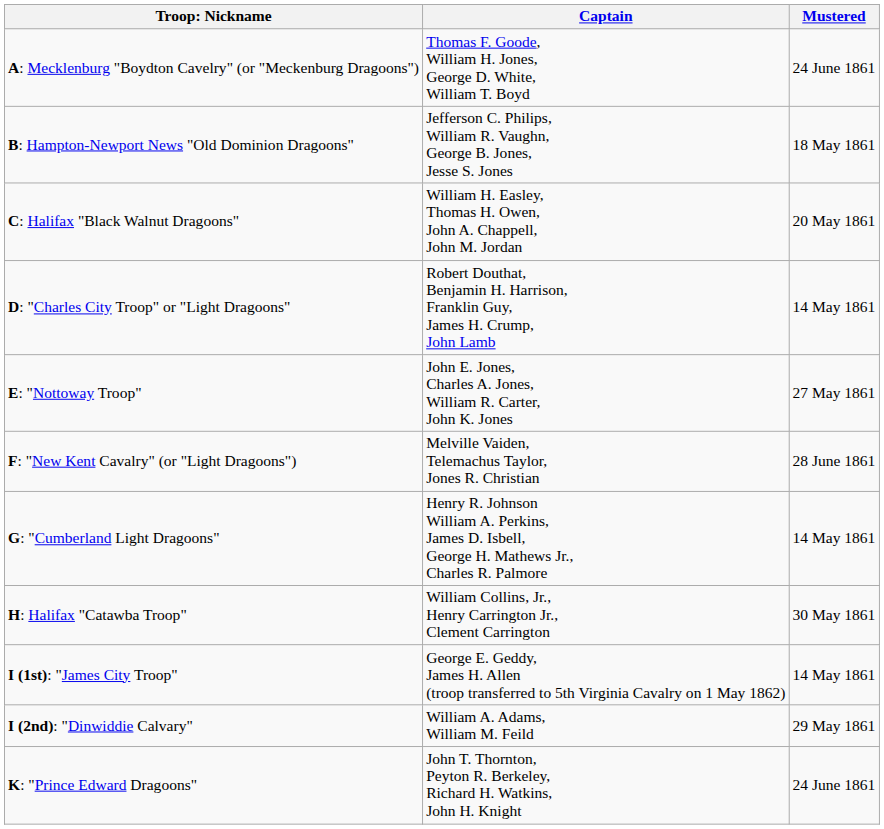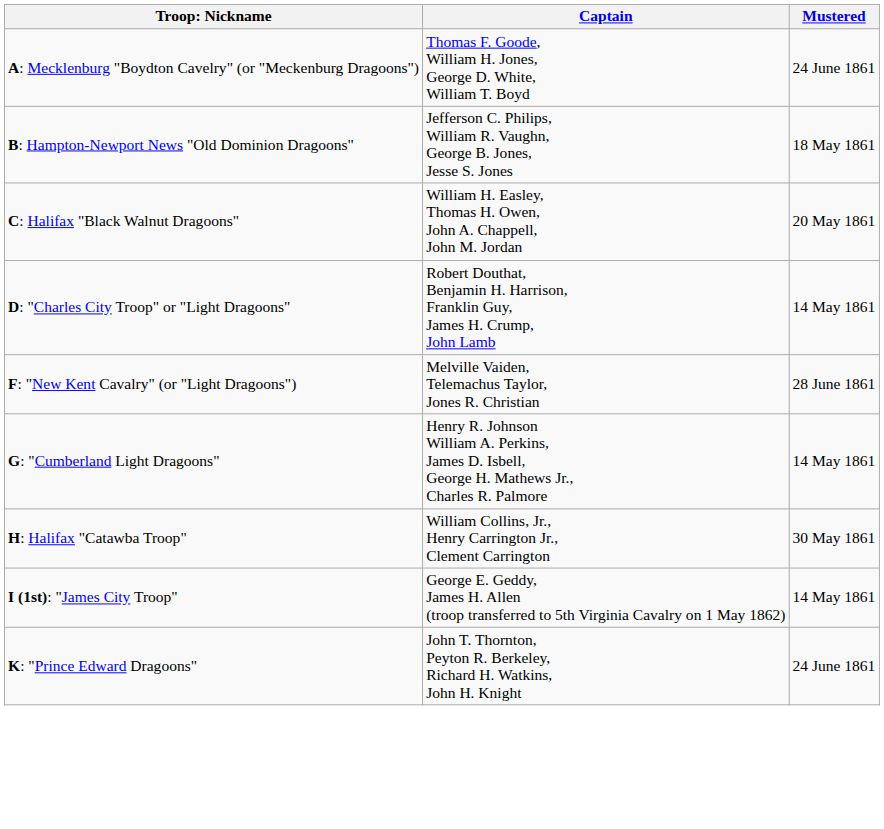- row: E: "Nottoway Troop" | John E. Jones, Charles A. Jones, William R. Carter, John K. Jones | 27 May 1861
- row: I (2nd): "Dinwiddie Calvary" | William A. Adams, William M. Feild | 29 May 1861
